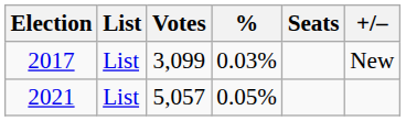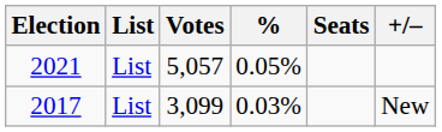rows swapped: 2017 <-> 2021
